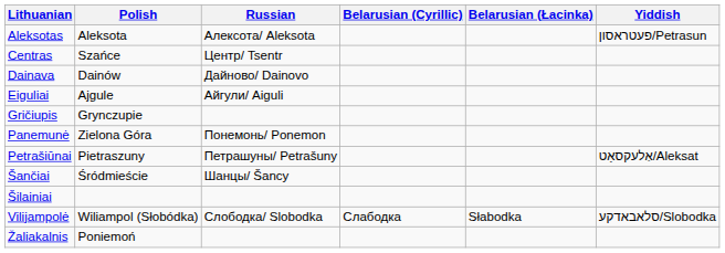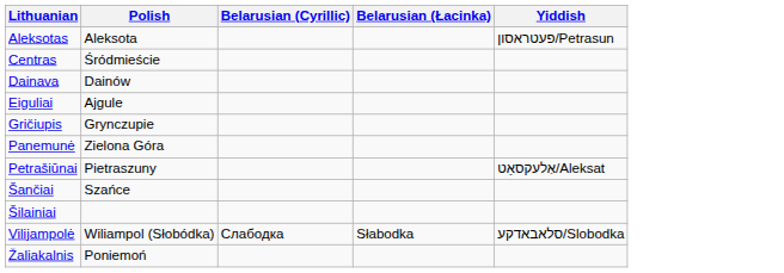- column: Russian | Алексота/ Aleksota | Центр/ Tsentr | Дайново/ Dainovo | Айгули/ Aiguli | Понемонь/ Ponemon | Петрашуны/ Petrašuny | Шанцы/ Šancy | Слободка/ Slobodka
Centras | Polish: Szańce -> Śródmieście
Šančiai | Polish: Śródmieście -> Szańce
